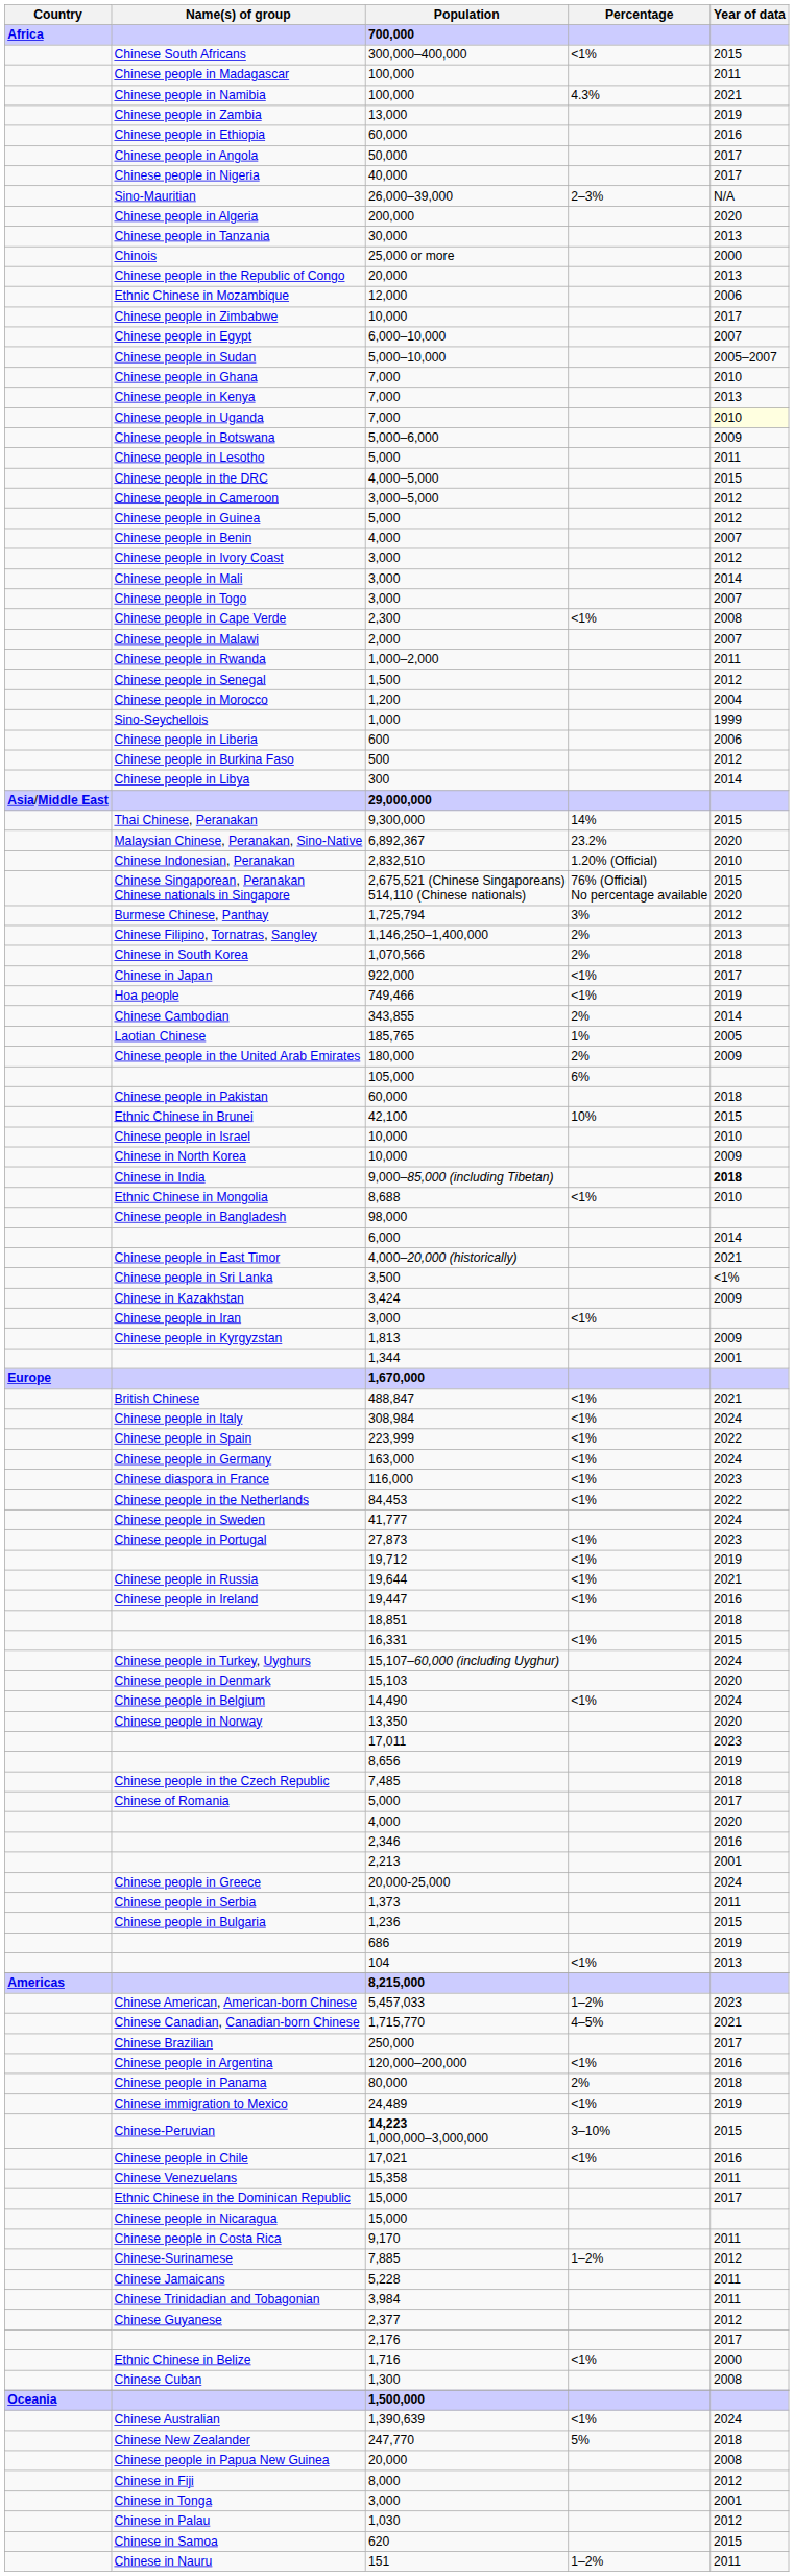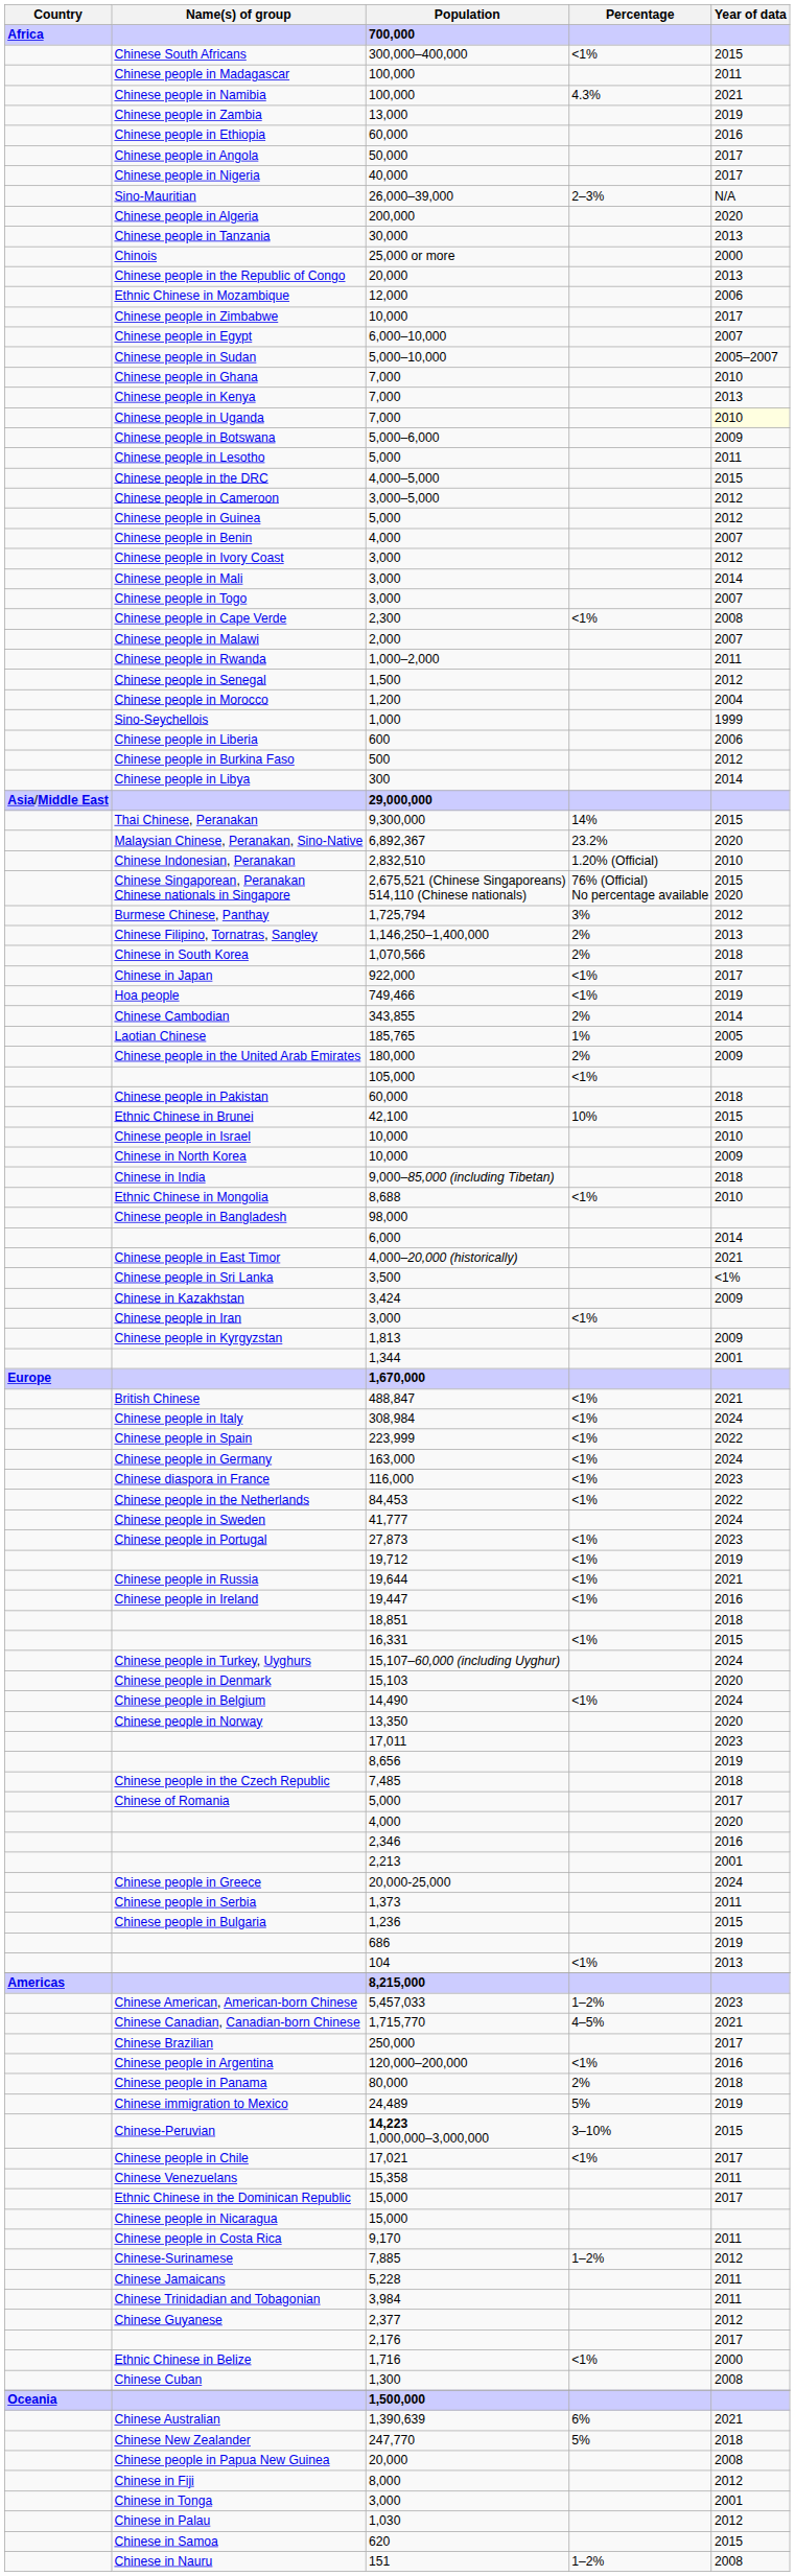105,000 | Percentage: 6% -> <1%
9,000–85,000 (including Tibetan) | Year of data: bold -> normal
24,489 | Percentage: <1% -> 5%
17,021 | Year of data: 2016 -> 2017
1,390,639 | Percentage: <1% -> 6%
1,390,639 | Year of data: 2024 -> 2021
151 | Year of data: 2011 -> 2008
